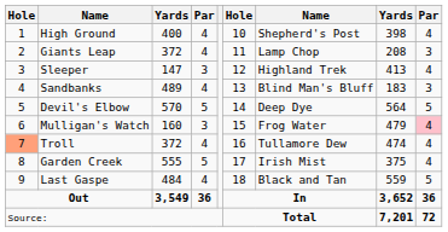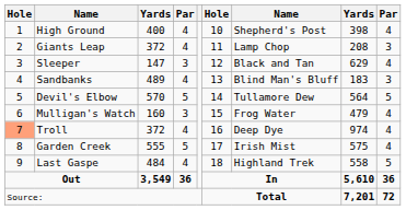Sleeper | column 7: Highland Trek -> Black and Tan
Sleeper | column 8: 413 -> 629
Devil's Elbow | column 7: Deep Dye -> Tullamore Dew
Mulligan's Watch | column 9: pink background -> no background
Troll | column 7: Tullamore Dew -> Deep Dye
Troll | column 8: 474 -> 974
Garden Creek | column 8: 375 -> 575
Last Gaspe | column 7: Black and Tan -> Highland Trek
Last Gaspe | column 8: 559 -> 558
Out | column 8: 3,652 -> 5,610
